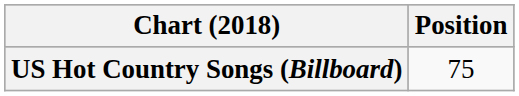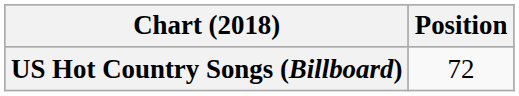US Hot Country Songs (Billboard) | Position: 75 -> 72
